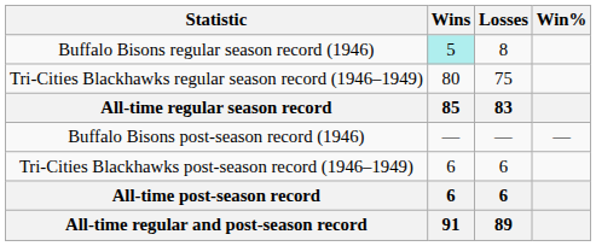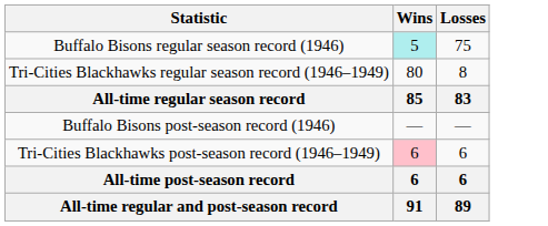- column: Win% | —
Buffalo Bisons regular season record (1946) | Losses: 8 -> 75
Tri-Cities Blackhawks regular season record (1946–1949) | Losses: 75 -> 8
Tri-Cities Blackhawks post-season record (1946–1949) | Wins: no background -> pink background
